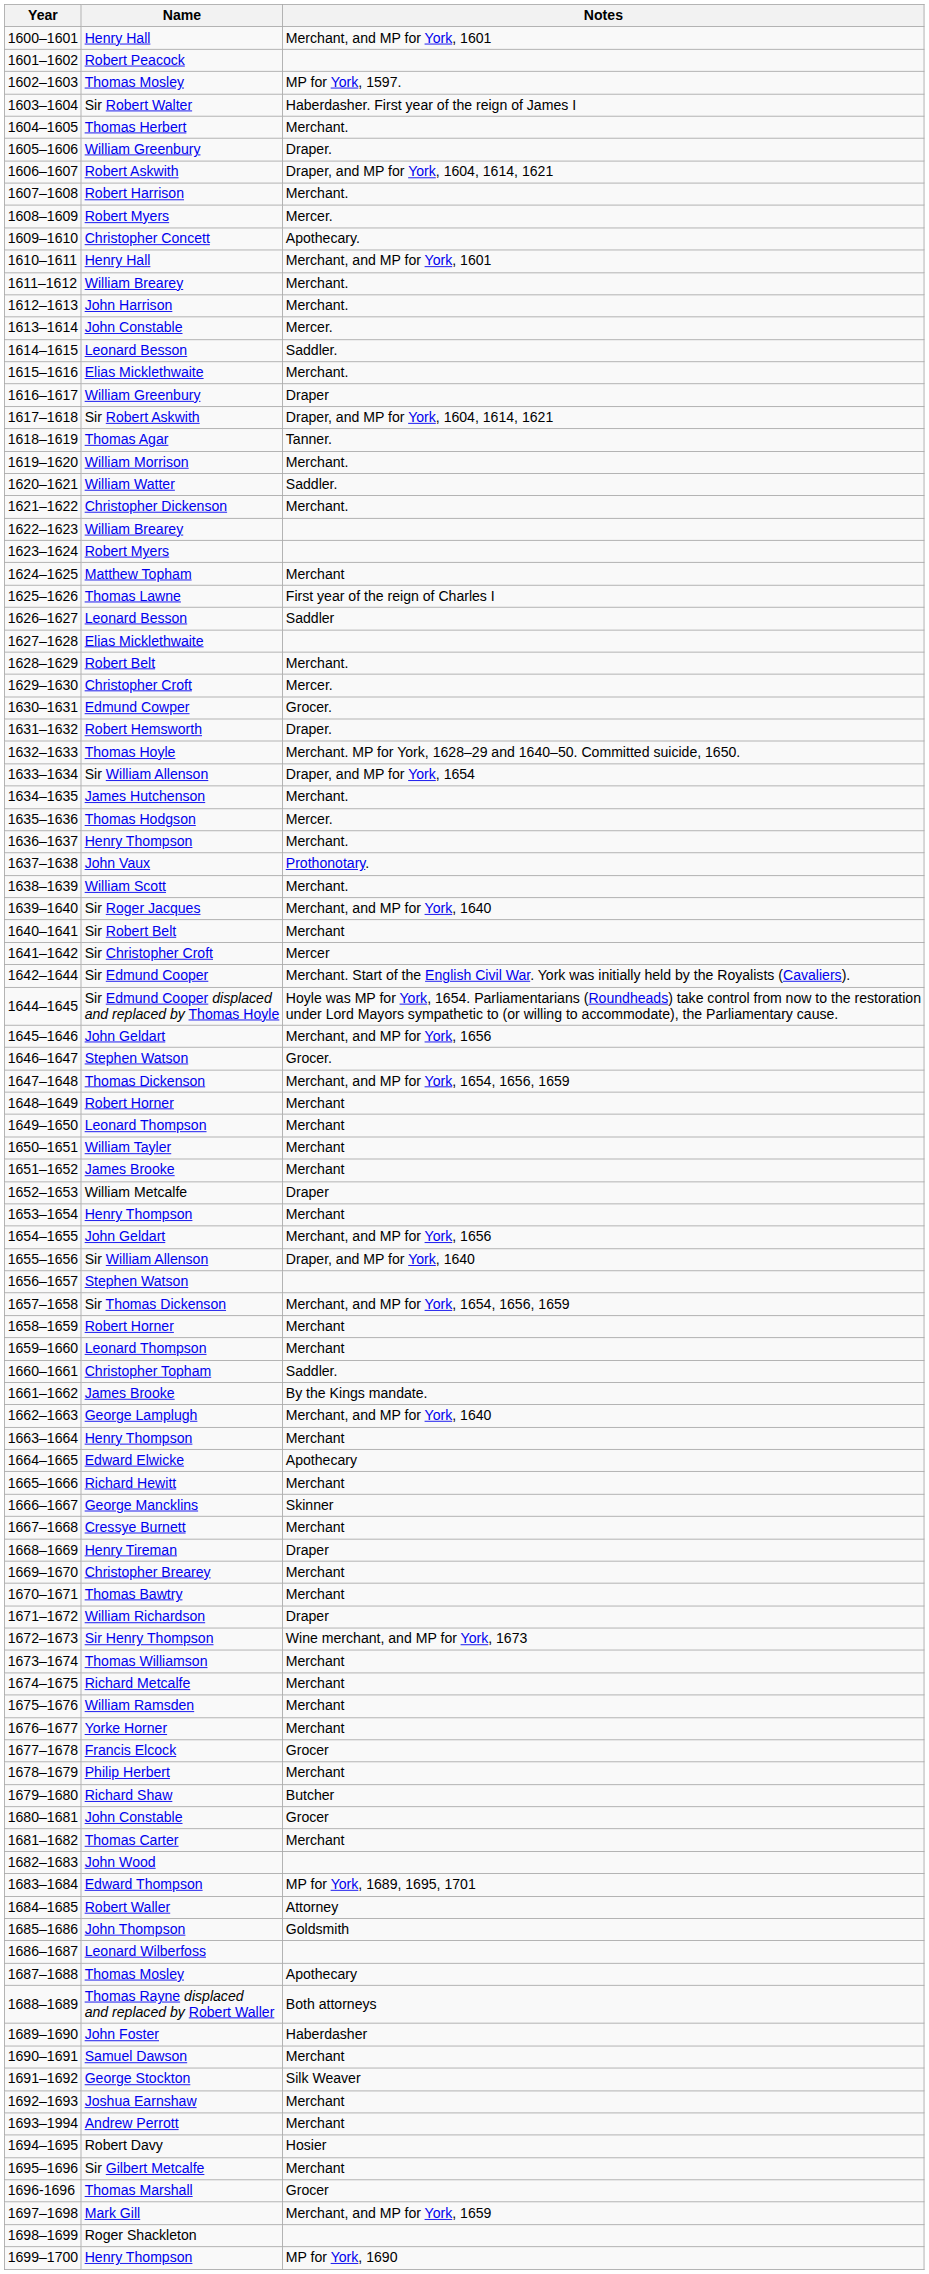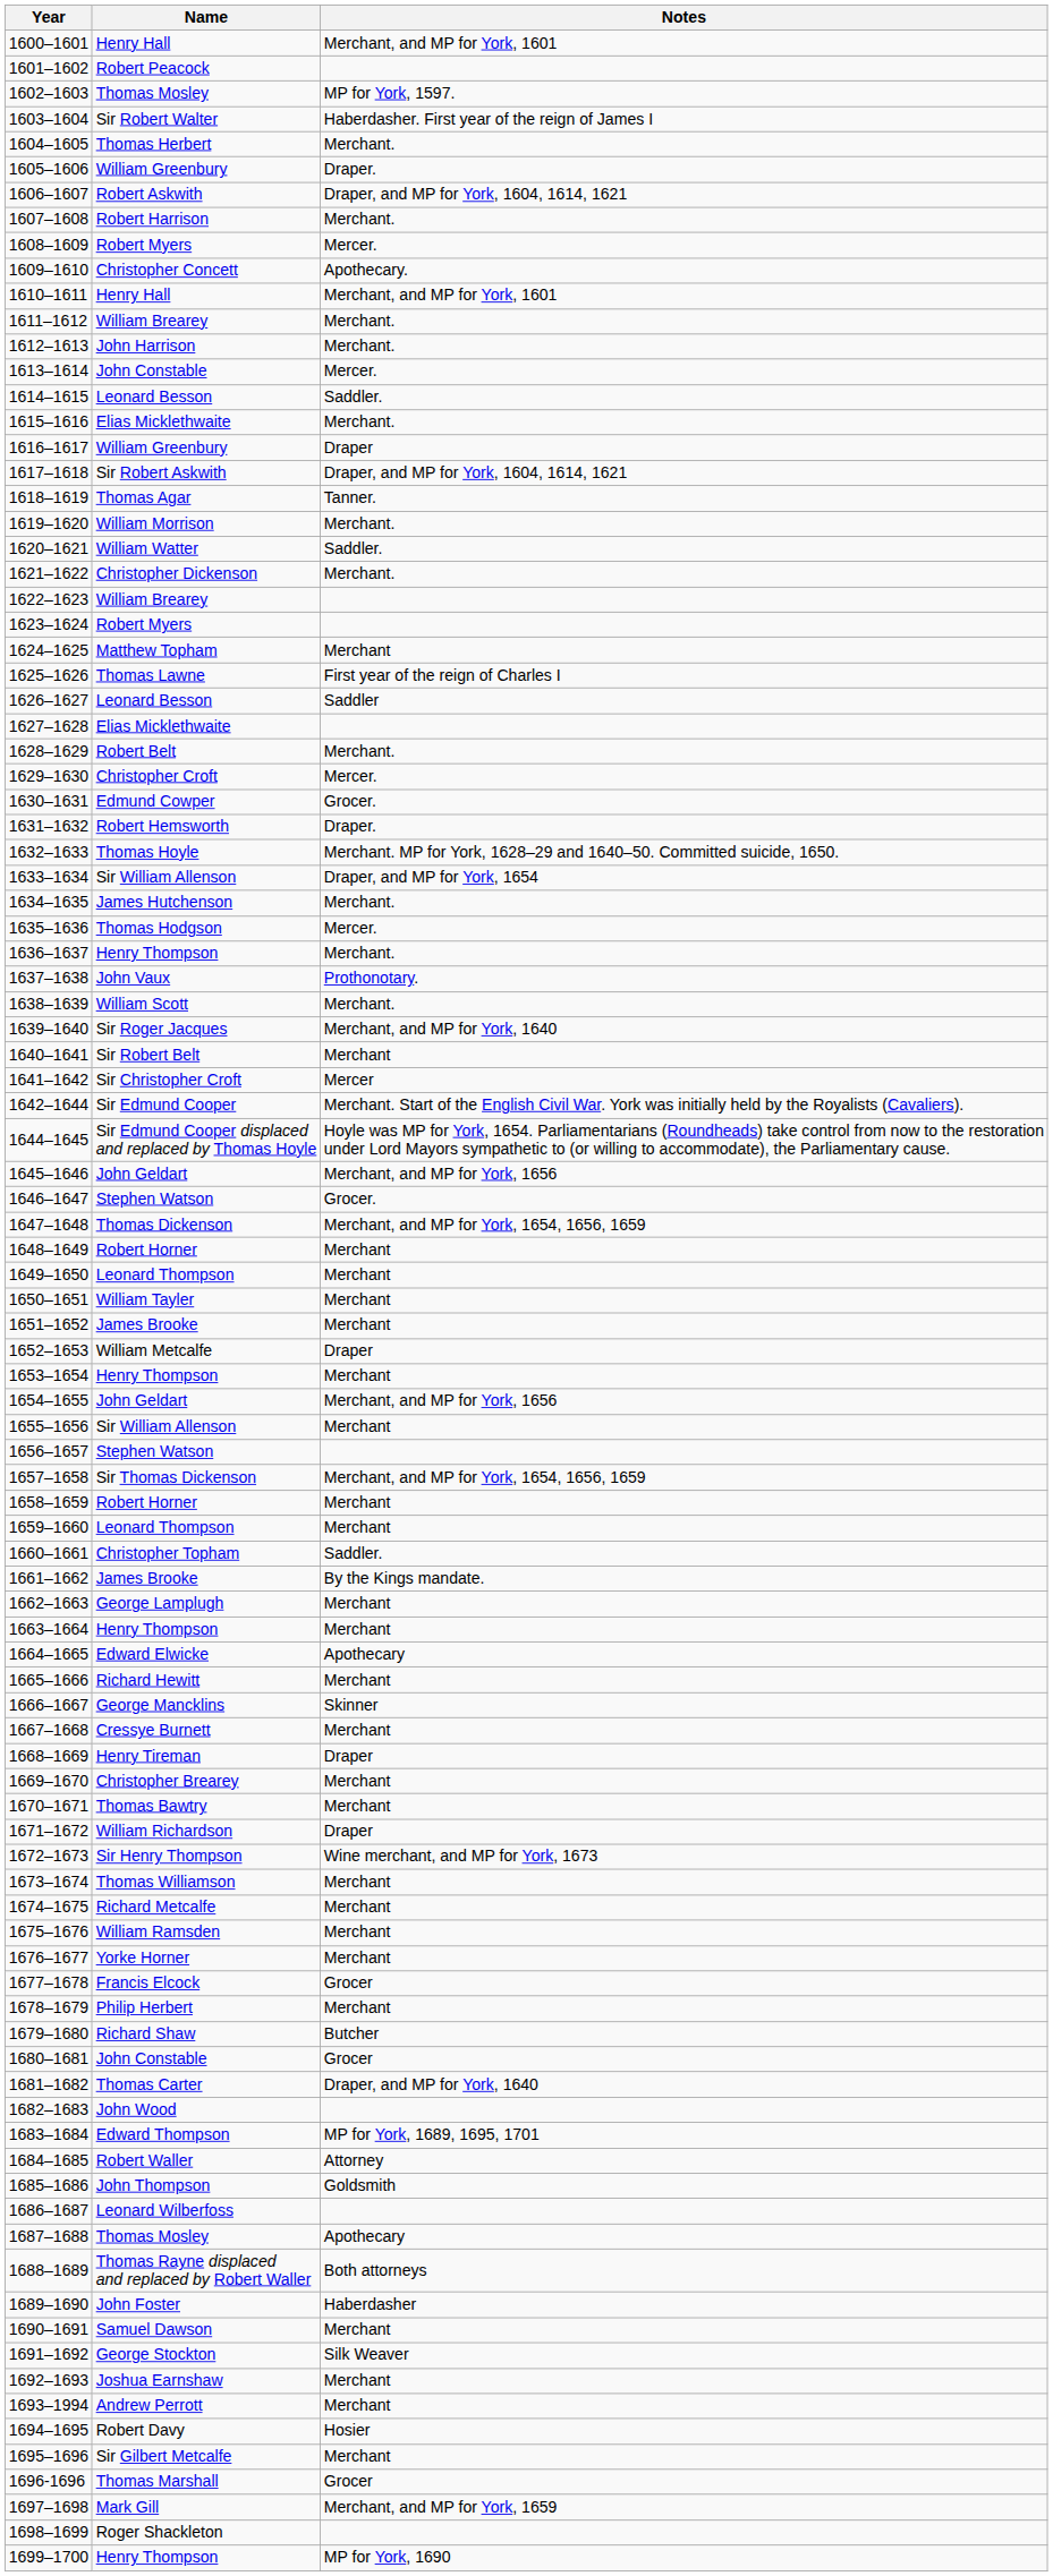1655–1656 | Notes: Draper, and MP for York, 1640 -> Merchant
1662–1663 | Notes: Merchant, and MP for York, 1640 -> Merchant
1681–1682 | Notes: Merchant -> Draper, and MP for York, 1640
